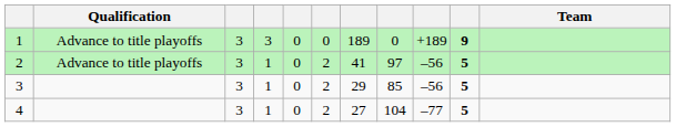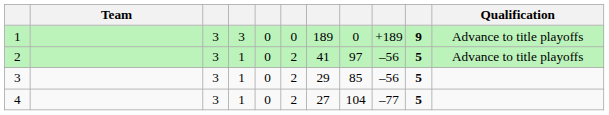columns swapped: Team <-> Qualification
